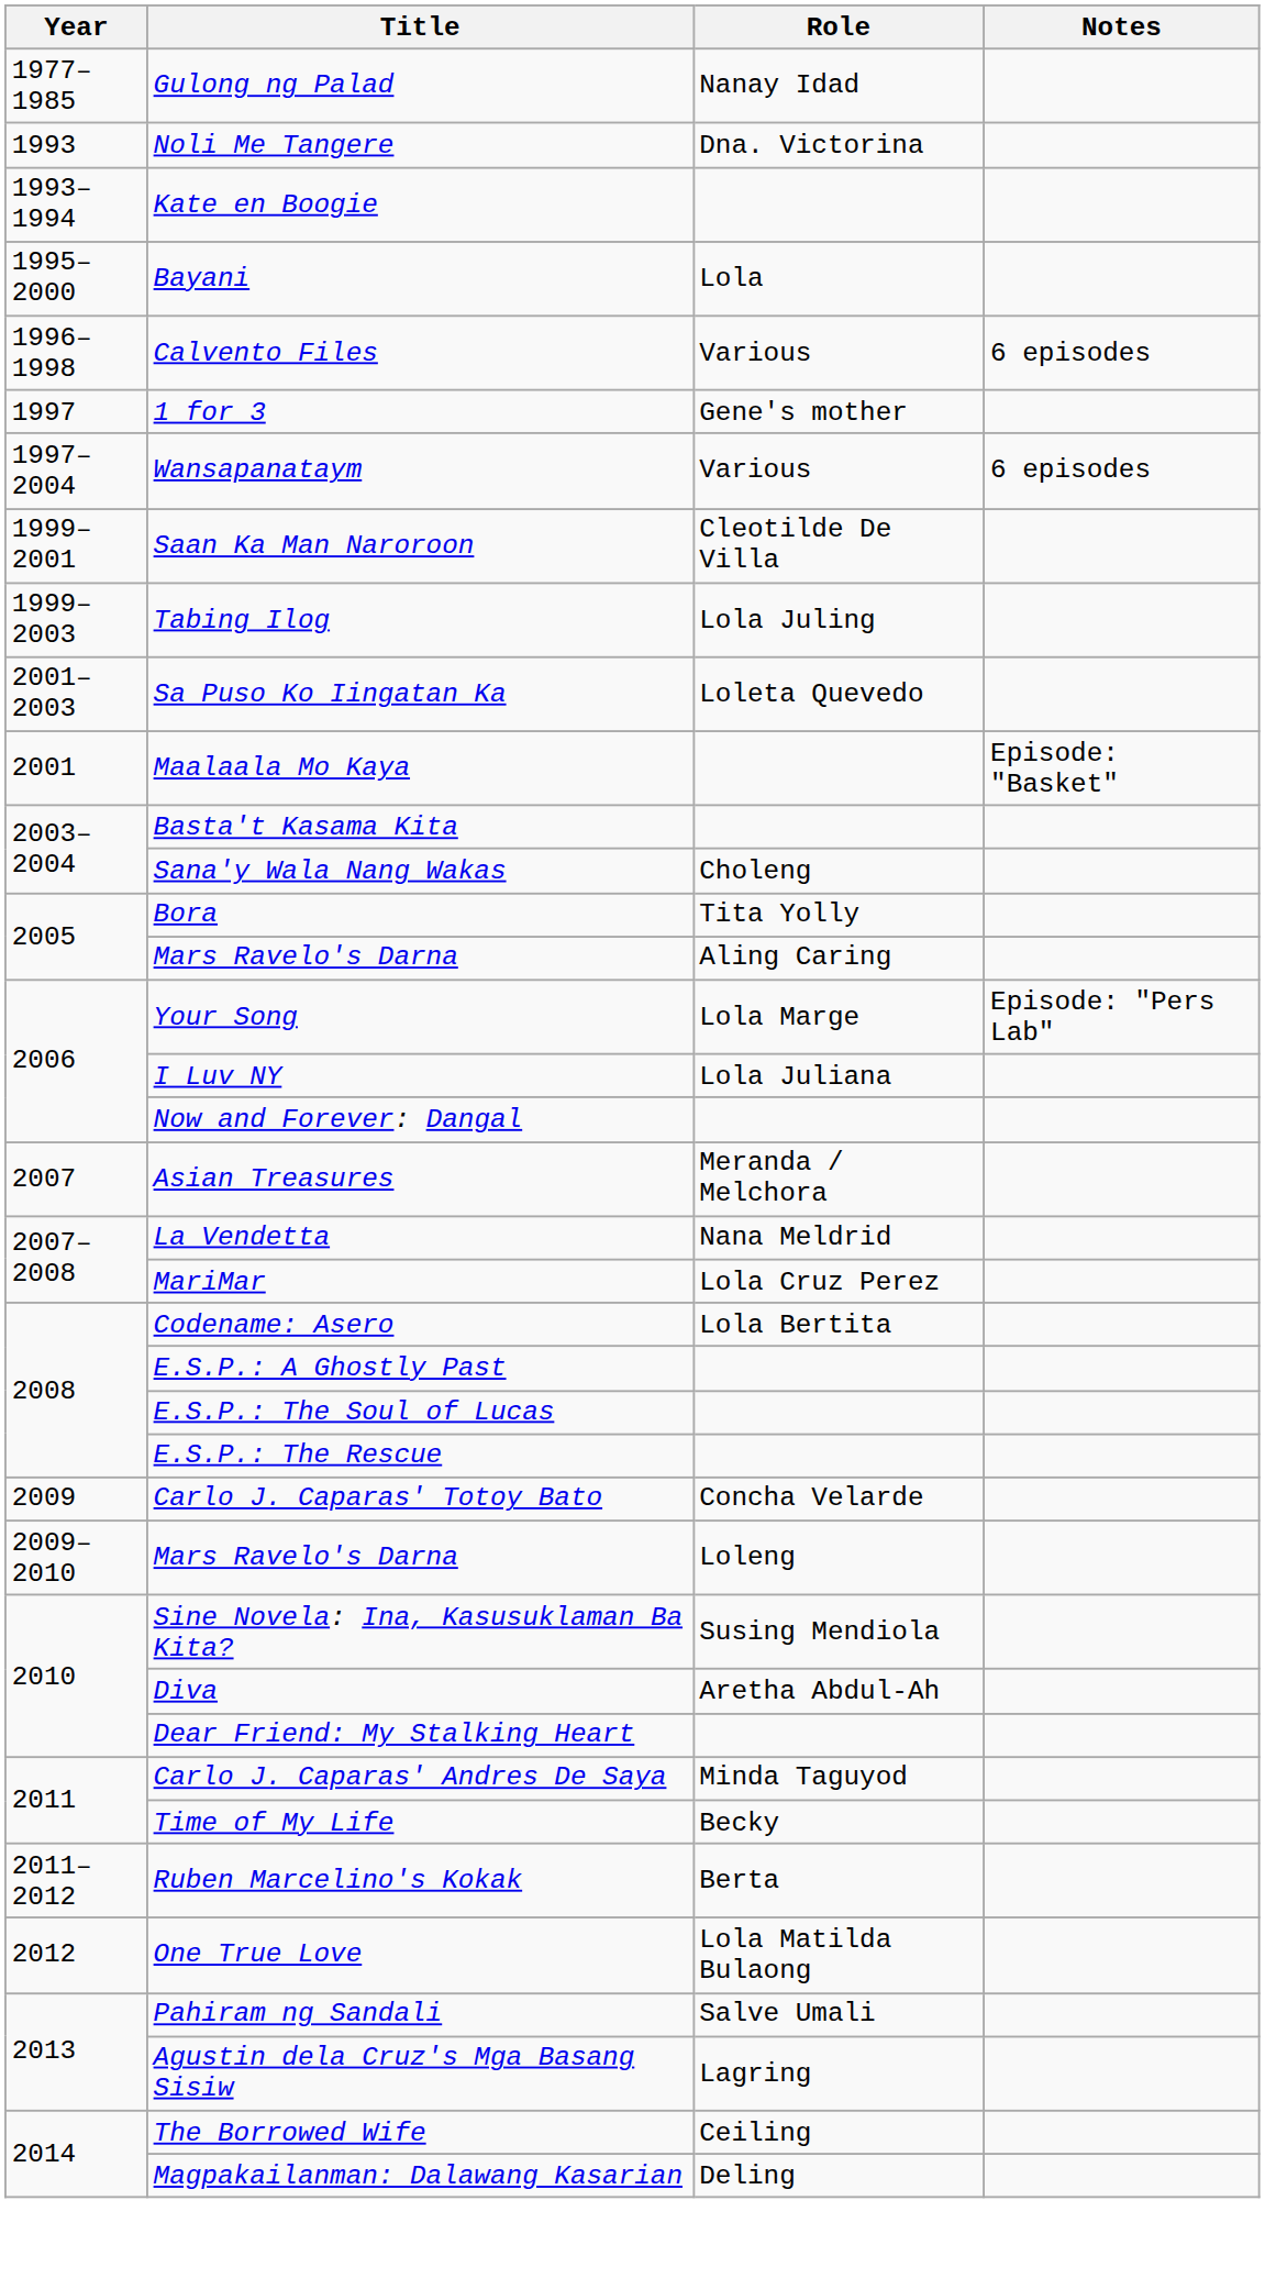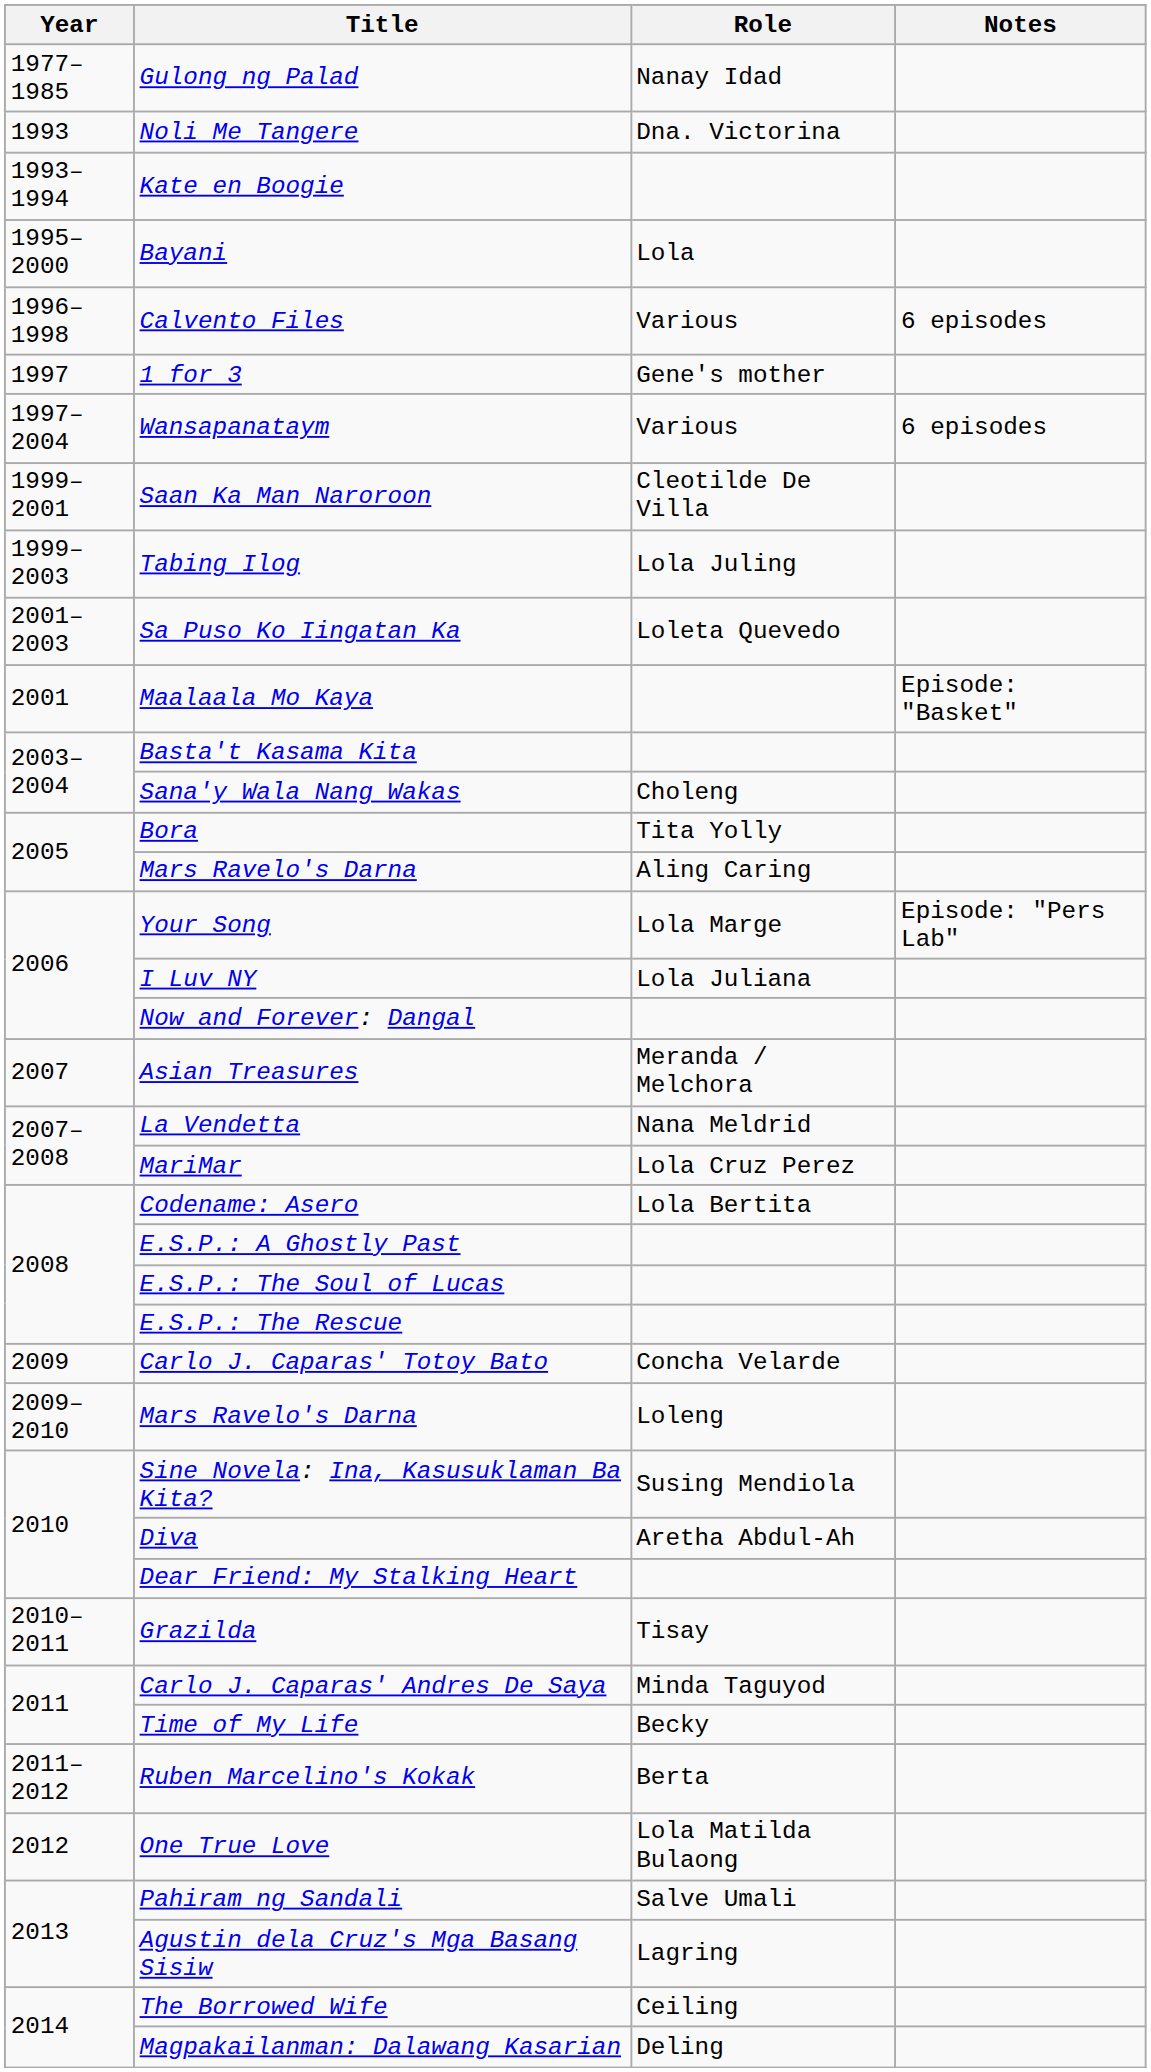+ row: 2010–2011 | Grazilda | Tisay
